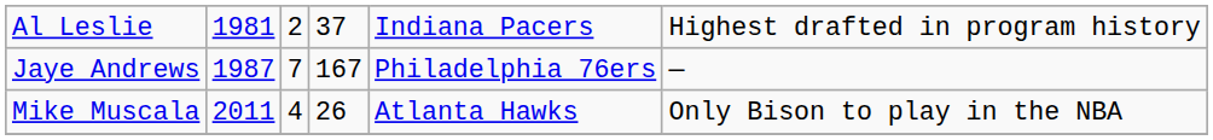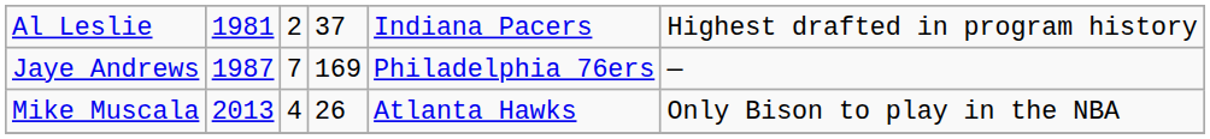Jaye Andrews | column 4: 167 -> 169
Mike Muscala | column 2: 2011 -> 2013
